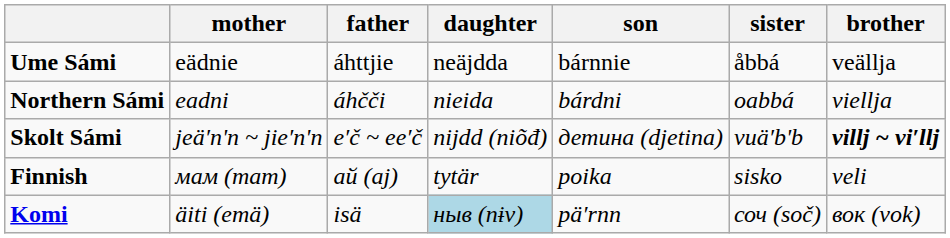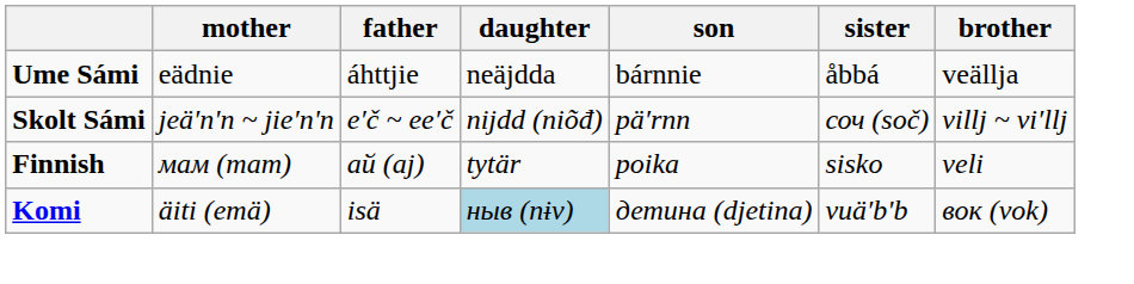- row: Northern Sámi | eadni | áhčči | nieida | bárdni | oabbá | viellja
Skolt Sámi | son: детина (djetina) -> pä′rnn
Skolt Sámi | sister: vuä′b'b -> соч (soč)
Skolt Sámi | brother: bold -> normal
Komi | son: pä′rnn -> детина (djetina)
Komi | sister: соч (soč) -> vuä′b'b
